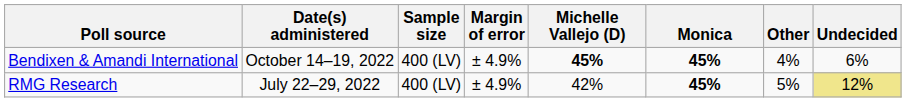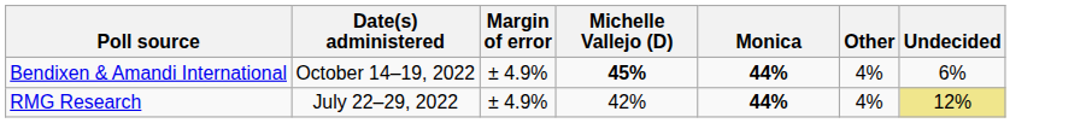- column: Sample size | 400 (LV) | 400 (LV)
Bendixen & Amandi International | Monica: 45% -> 44%
RMG Research | Monica: 45% -> 44%
RMG Research | Other: 5% -> 4%
